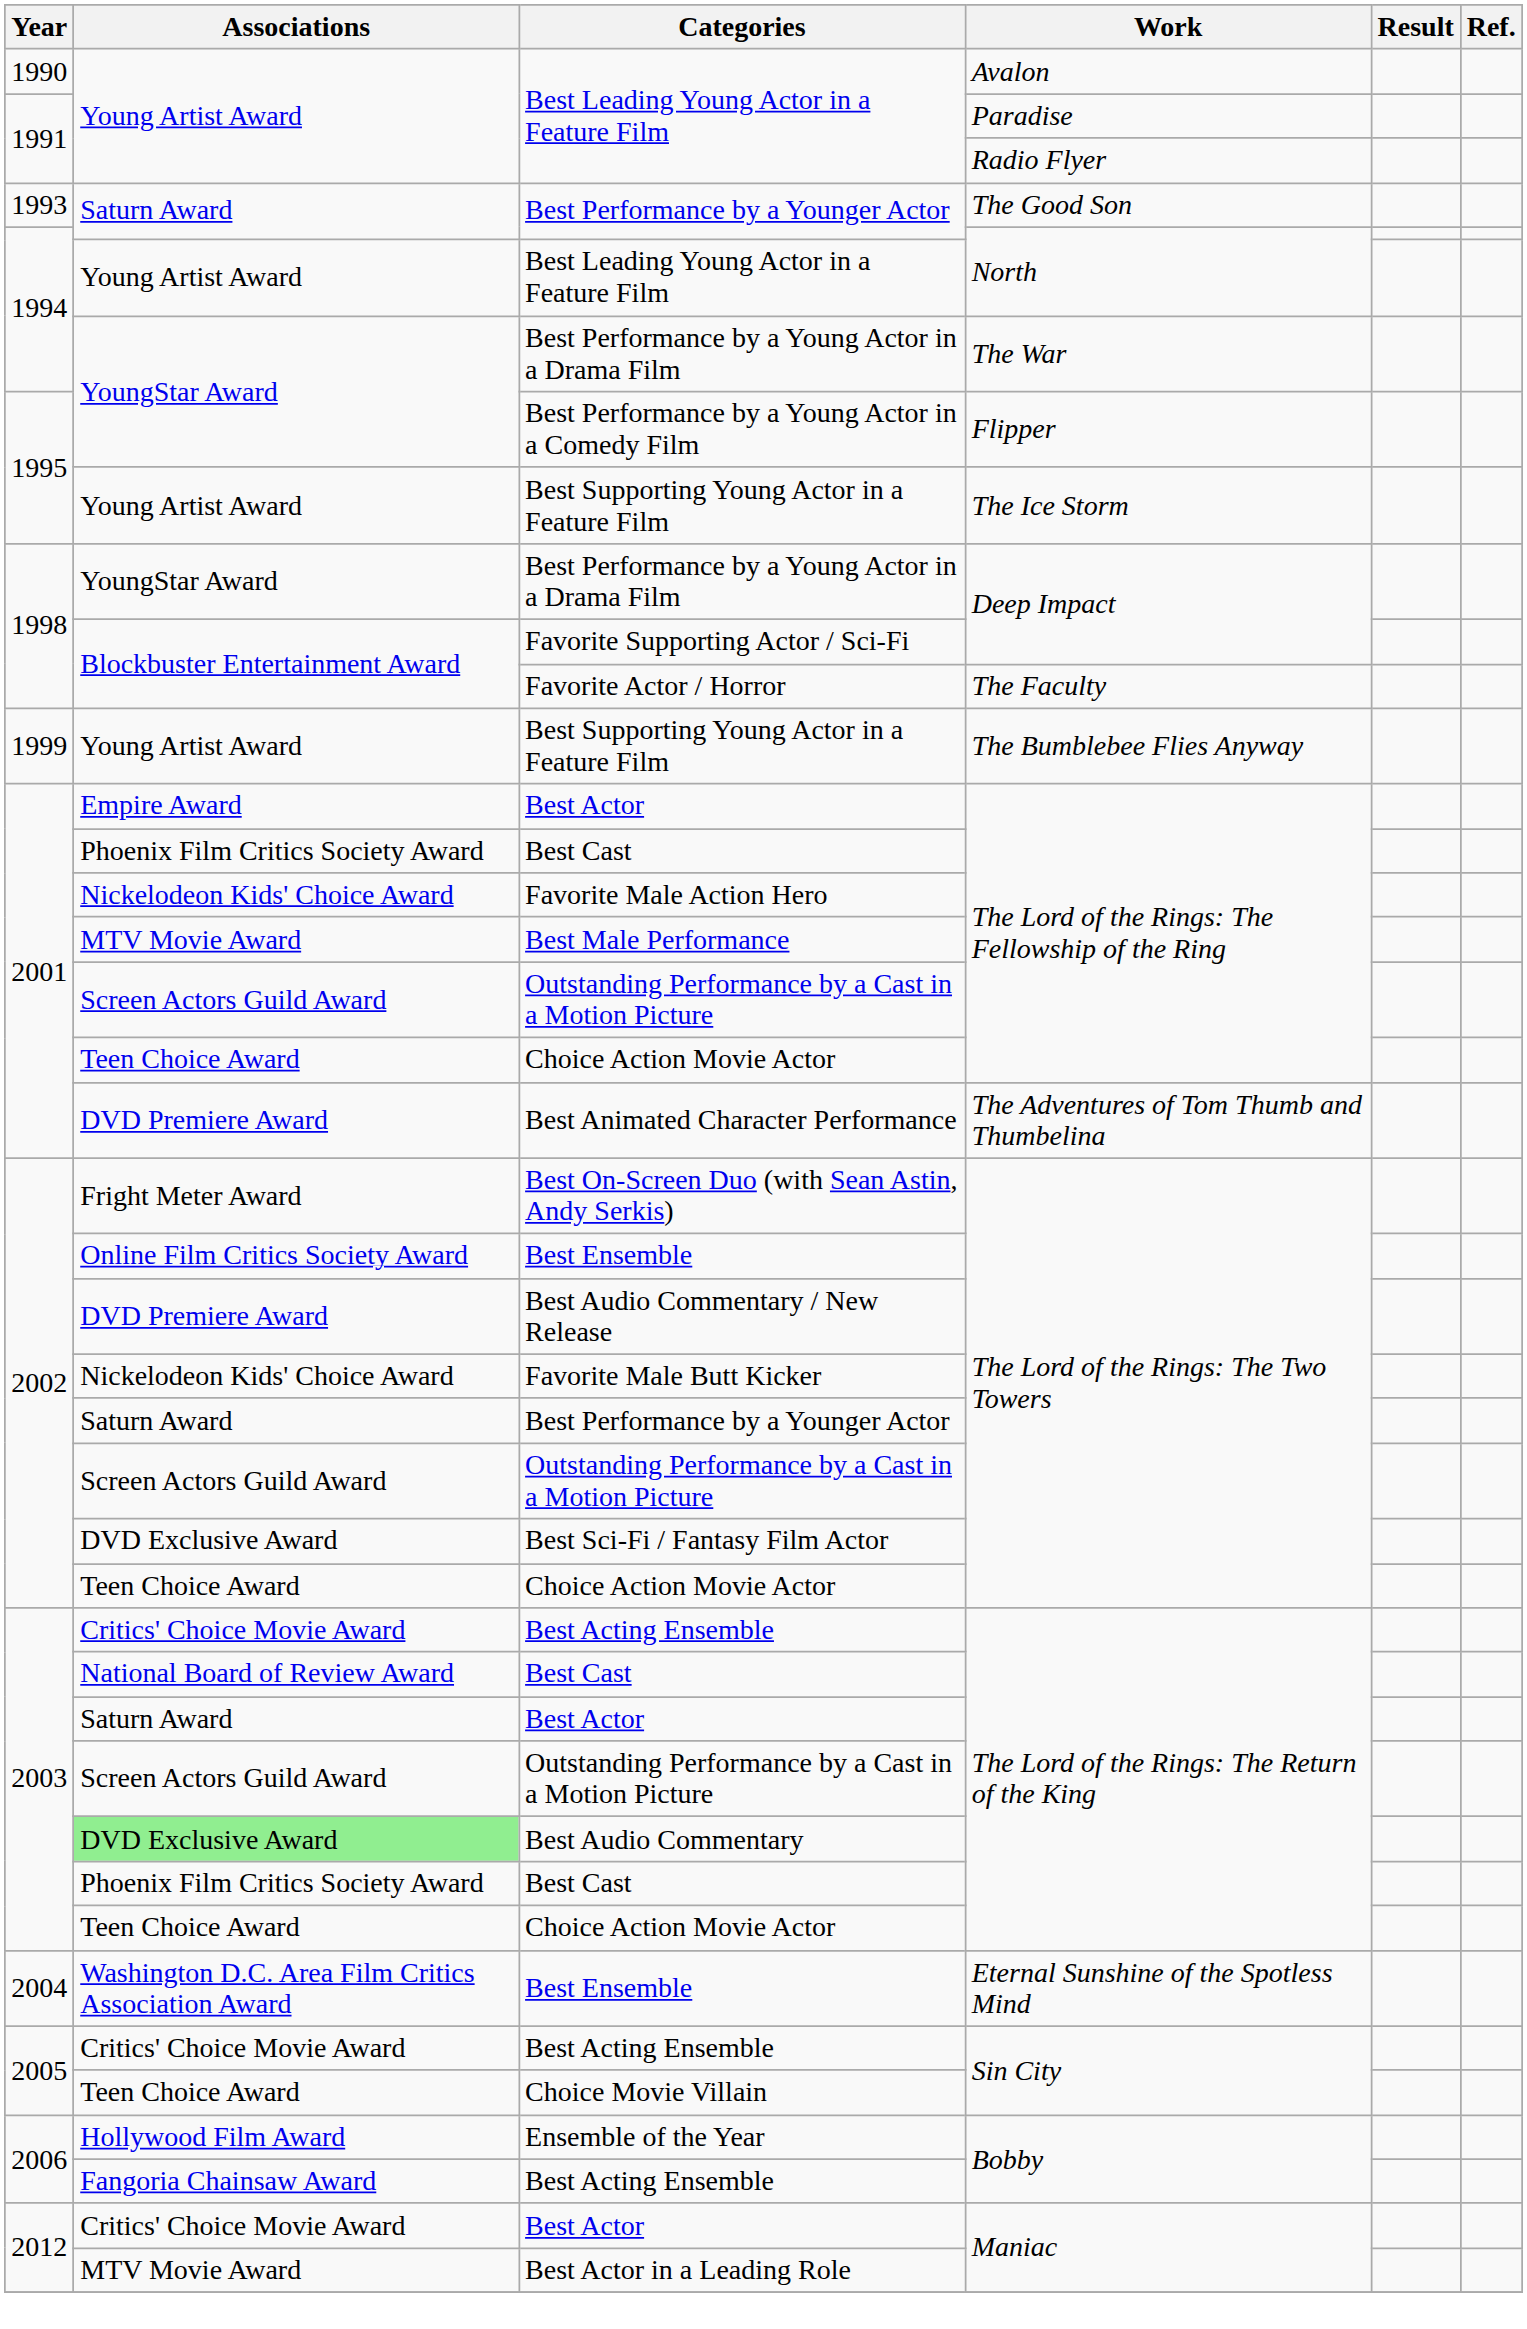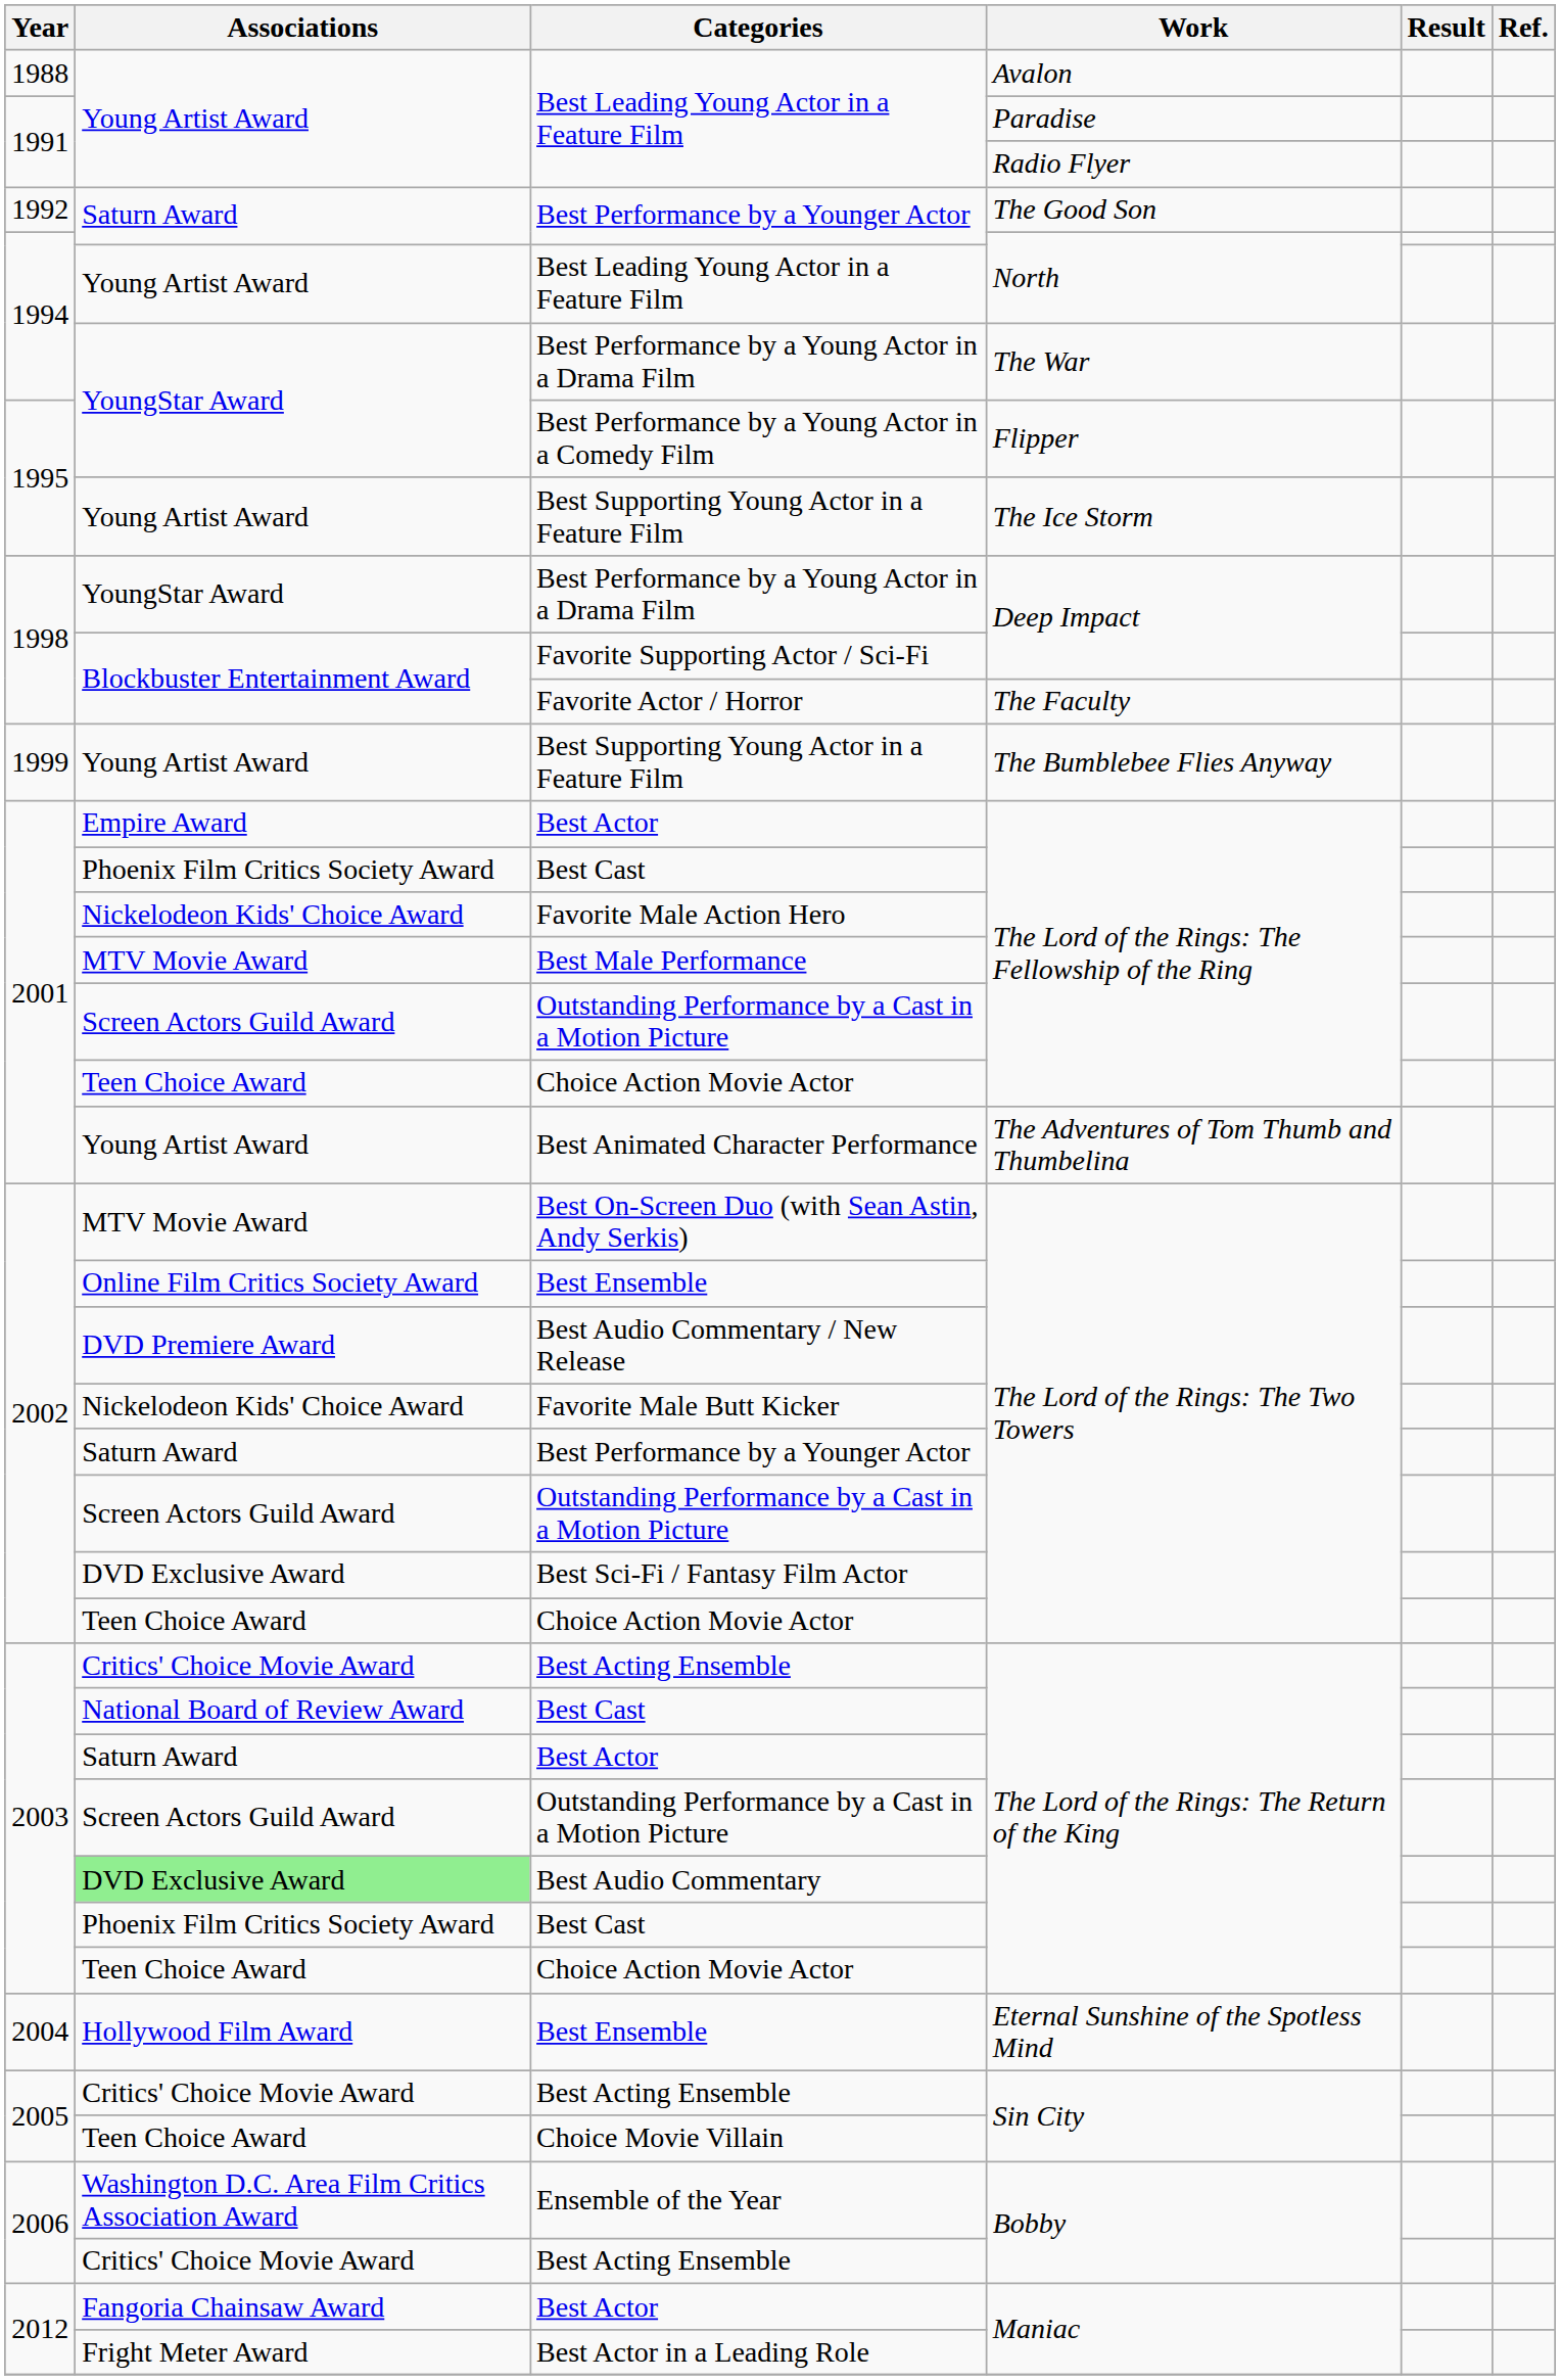Best Leading Young Actor in a Feature Film / Avalon | Year: 1990 -> 1988
Best Performance by a Younger Actor / The Good Son | Year: 1993 -> 1992
Best Animated Character Performance | Associations: DVD Premiere Award -> Young Artist Award
Best On-Screen Duo (with Sean Astin, Andy Serkis) | Associations: Fright Meter Award -> MTV Movie Award
Best Ensemble / Eternal Sunshine of the Spotless Mind | Associations: Washington D.C. Area Film Critics Association Award -> Hollywood Film Award
Ensemble of the Year | Associations: Hollywood Film Award -> Washington D.C. Area Film Critics Association Award
Best Acting Ensemble / Bobby | Associations: Fangoria Chainsaw Award -> Critics' Choice Movie Award
Best Actor / Maniac | Associations: Critics' Choice Movie Award -> Fangoria Chainsaw Award
Best Actor in a Leading Role | Associations: MTV Movie Award -> Fright Meter Award
